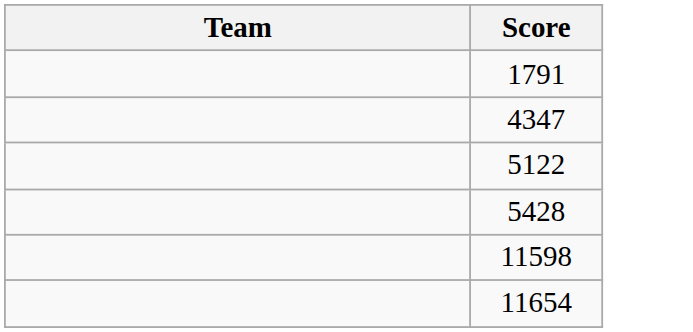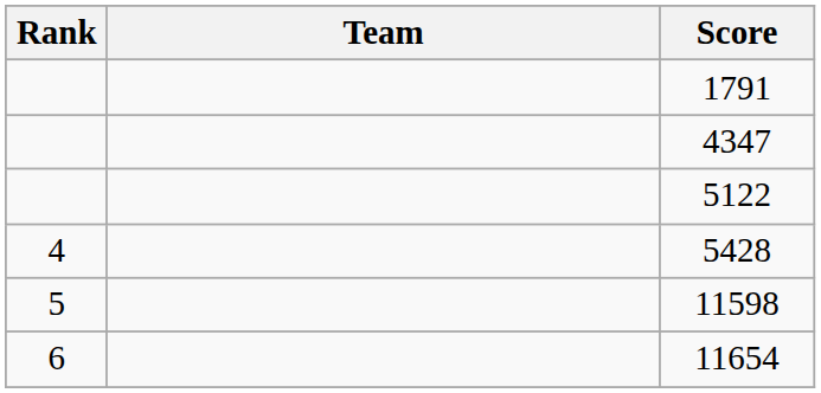+ column: Rank | 4 | 5 | 6
